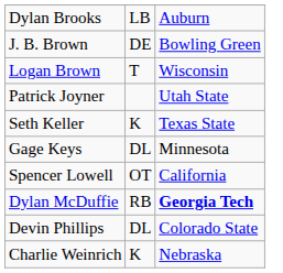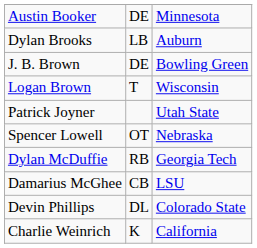+ row: Austin Booker | DE | Minnesota
- row: Seth Keller | K | Texas State
- row: Gage Keys | DL | Minnesota
Spencer Lowell | column 3: California -> Nebraska
Dylan McDuffie | column 3: bold -> normal
+ row: Damarius McGhee | CB | LSU
Charlie Weinrich | column 3: Nebraska -> California
